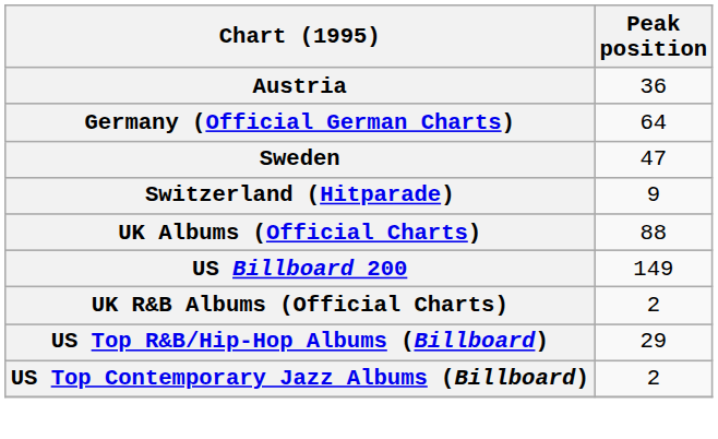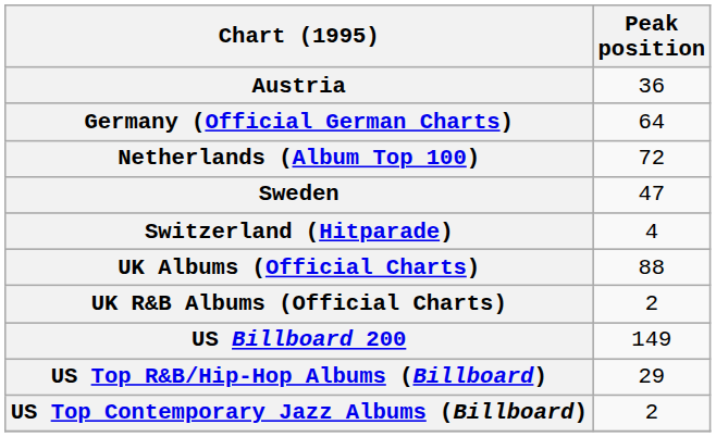+ row: Netherlands (Album Top 100) | 72
Switzerland (Hitparade) | Peak position: 9 -> 4
rows swapped: UK R&B Albums (Official Charts) <-> US Billboard 200
